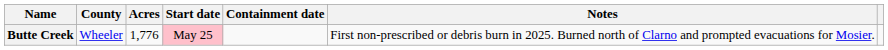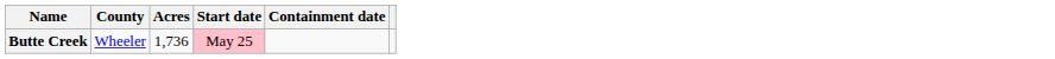- column: Notes | First non-prescribed or debris burn in 2025. Burned north of Clarno and prompted evacuations for Mosier.
Butte Creek | Acres: 1,776 -> 1,736
